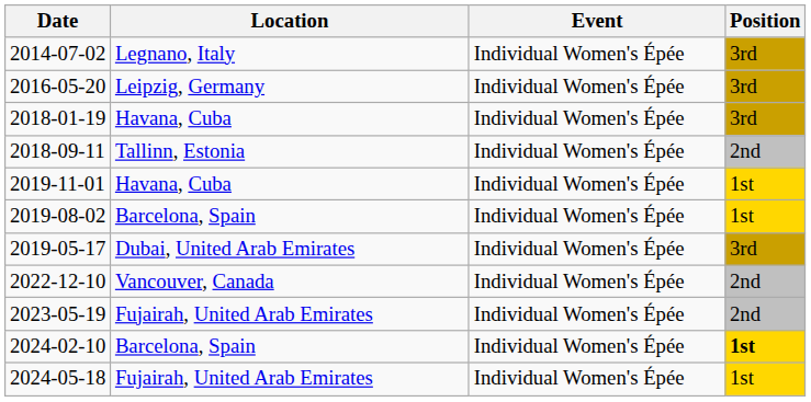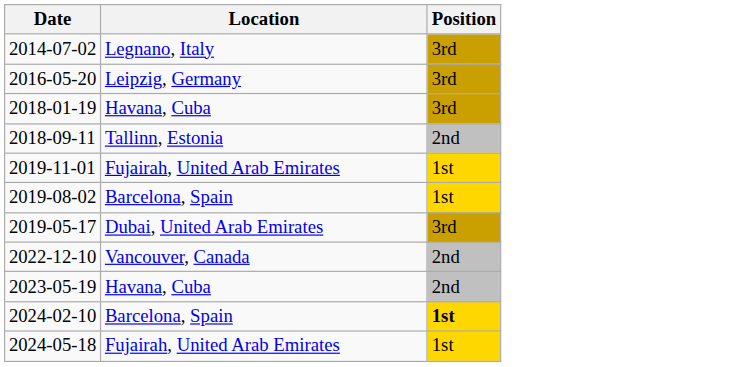- column: Event | Individual Women's Épée | Individual Women's Épée | Individual Women's Épée | Individual Women's Épée | Individual Women's Épée | Individual Women's Épée | Individual Women's Épée | Individual Women's Épée | Individual Women's Épée | Individual Women's Épée | Individual Women's Épée
2019-11-01 | Location: Havana, Cuba -> Fujairah, United Arab Emirates
2023-05-19 | Location: Fujairah, United Arab Emirates -> Havana, Cuba
